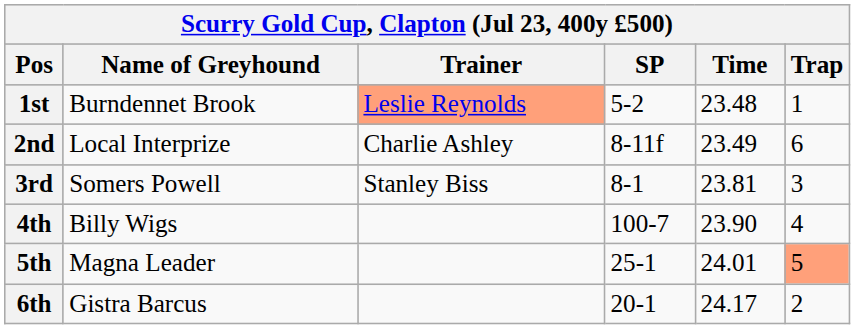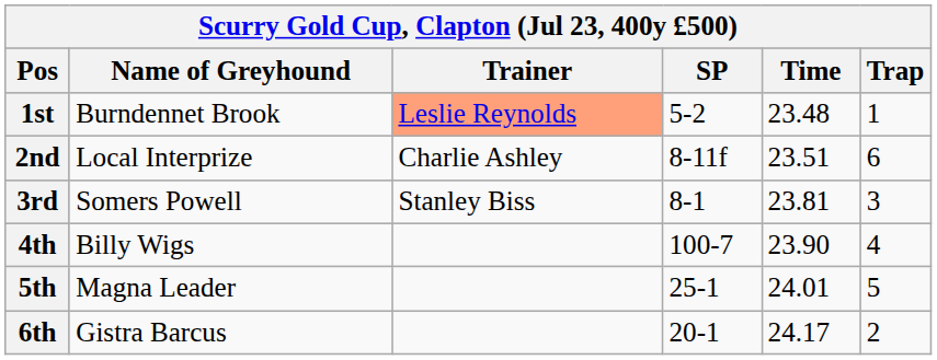2nd | Time: 23.49 -> 23.51
5th | Trap: lightsalmon background -> no background
